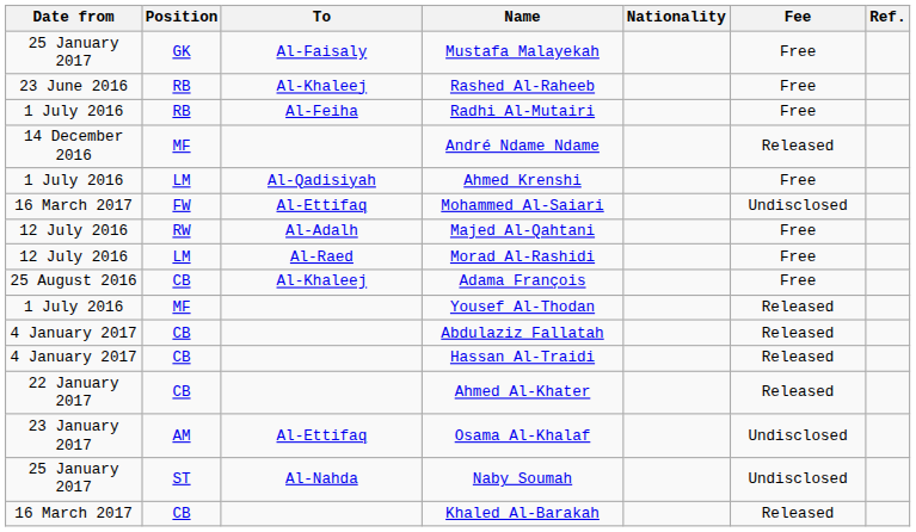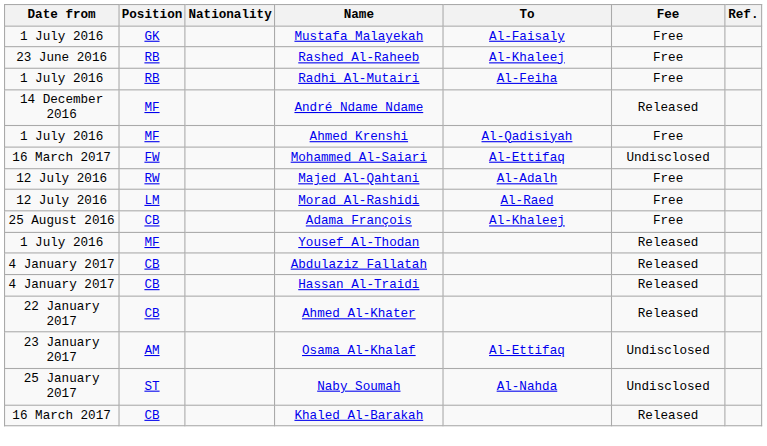columns swapped: Nationality <-> To
Mustafa Malayekah | Date from: 25 January 2017 -> 1 July 2016
Ahmed Krenshi | Position: LM -> MF
